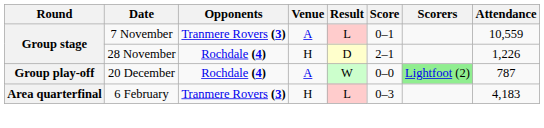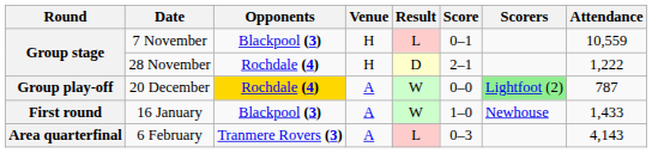7 November | Opponents: Tranmere Rovers (3) -> Blackpool (3)
7 November | Venue: A -> H
28 November | Attendance: 1,226 -> 1,222
20 December | Opponents: no background -> gold background
+ row: First round | 16 January | Blackpool (3) | A | W | 1–0 | Newhouse | 1,433
6 February | Venue: H -> A
6 February | Attendance: 4,183 -> 4,143
